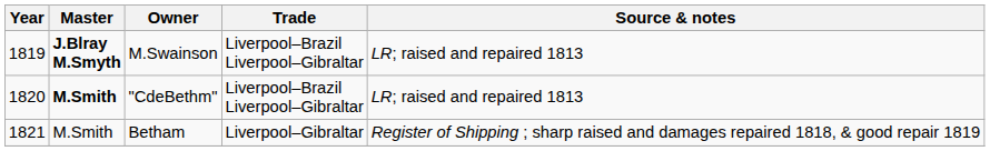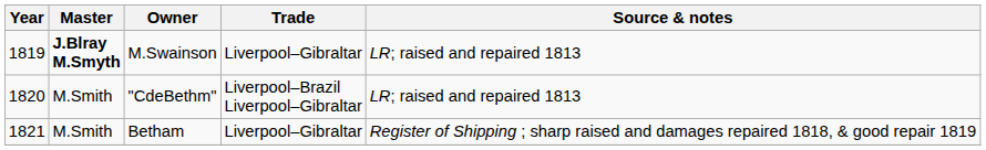M.Swainson | Trade: Liverpool–Brazil Liverpool–Gibraltar -> Liverpool–Gibraltar
"CdeBethm" | Master: bold -> normal
